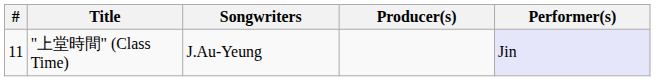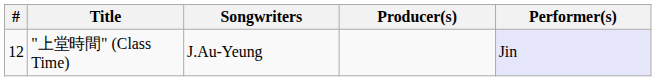"上堂時間" (Class Time) | #: 11 -> 12
